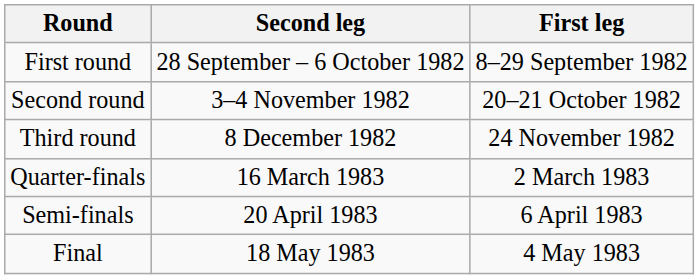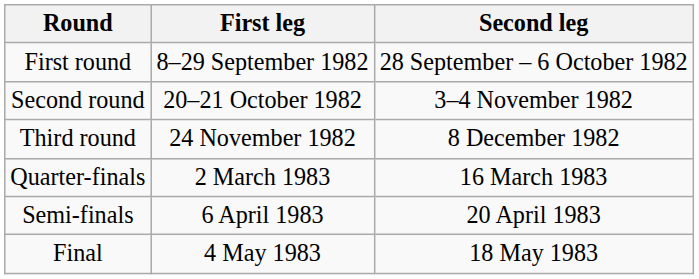columns swapped: First leg <-> Second leg
